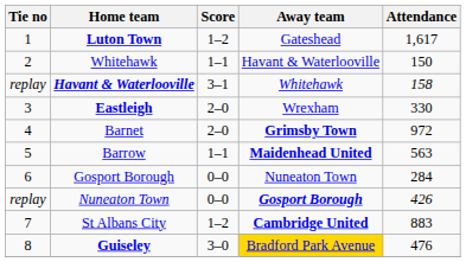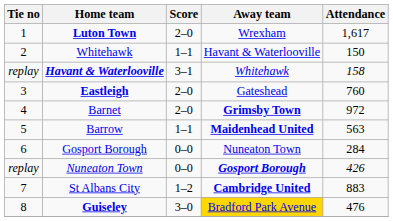Luton Town | Score: 1–2 -> 2–0
Luton Town | Away team: Gateshead -> Wrexham
Eastleigh | Away team: Wrexham -> Gateshead
Eastleigh | Attendance: 330 -> 760
